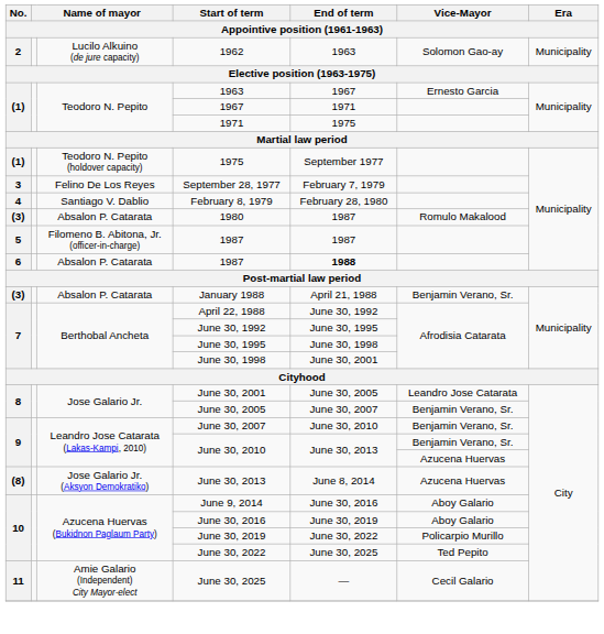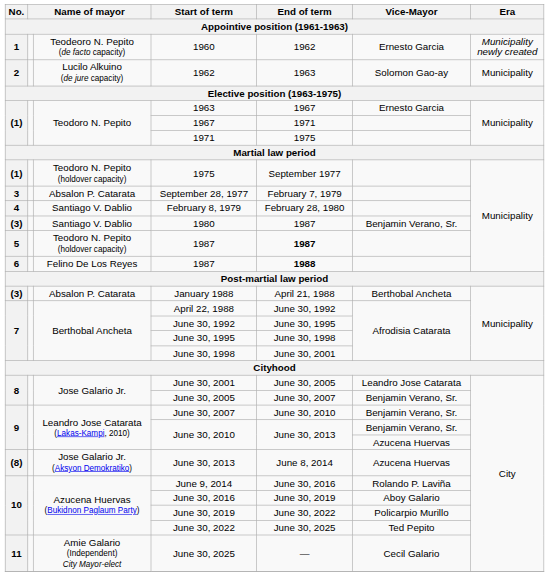+ row: 1 | Teodeoro N. Pepito (de facto capacity) | 1960 | 1962 | Ernesto Garcia | Municipality newly created
September 28, 1977 | column 3: Felino De Los Reyes -> Absalon P. Catarata
1980 | column 3: Absalon P. Catarata -> Santiago V. Dablio
1980 | Vice-Mayor: Romulo Makalood -> Benjamin Verano, Sr.
5 / 1987 | column 3: Filomeno B. Abitona, Jr. (officer-in-charge) -> Teodoro N. Pepito (holdover capacity)
5 / 1987 | End of term: normal -> bold
6 / 1987 | column 3: Absalon P. Catarata -> Felino De Los Reyes
January 1988 | Vice-Mayor: Benjamin Verano, Sr. -> Berthobal Ancheta
June 9, 2014 | Vice-Mayor: Aboy Galario -> Rolando P. Laviña
